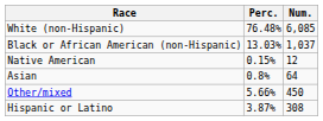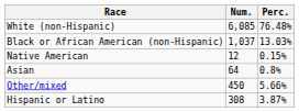columns swapped: Num. <-> Perc.
